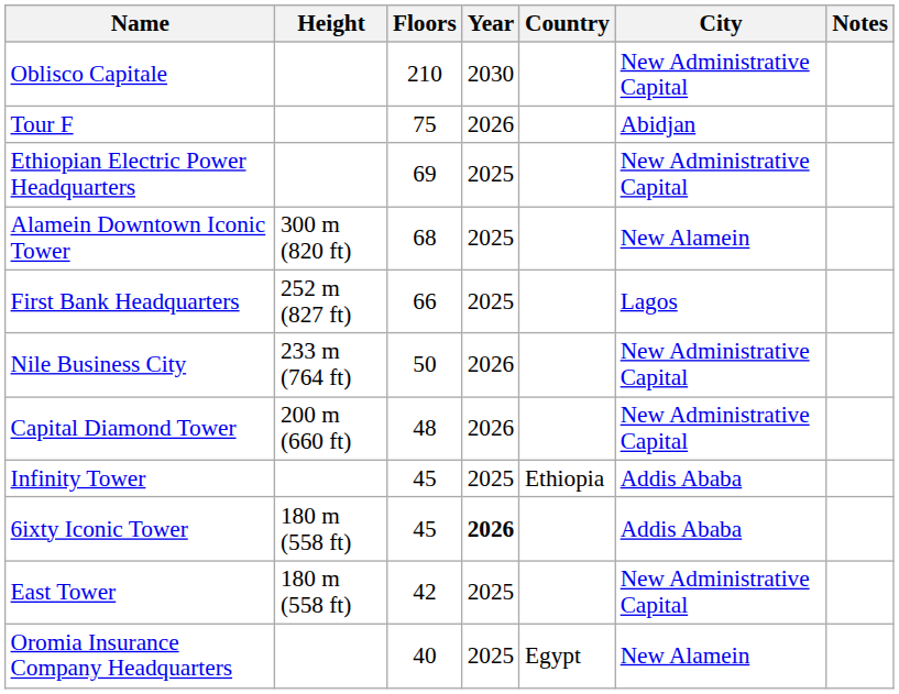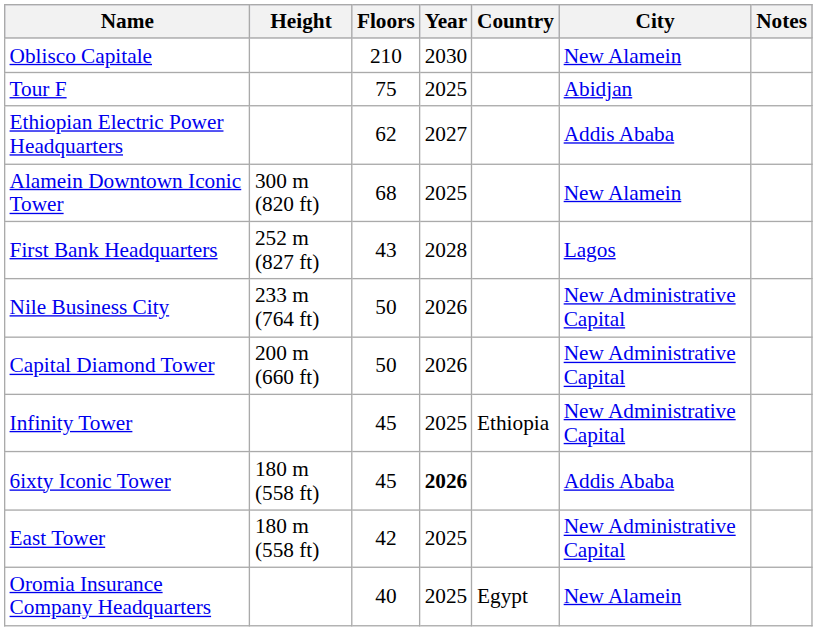Oblisco Capitale | City: New Administrative Capital -> New Alamein
Tour F | Year: 2026 -> 2025
Ethiopian Electric Power Headquarters | Floors: 69 -> 62
Ethiopian Electric Power Headquarters | Year: 2025 -> 2027
Ethiopian Electric Power Headquarters | City: New Administrative Capital -> Addis Ababa
First Bank Headquarters | Floors: 66 -> 43
First Bank Headquarters | Year: 2025 -> 2028
Capital Diamond Tower | Floors: 48 -> 50
Infinity Tower | City: Addis Ababa -> New Administrative Capital
